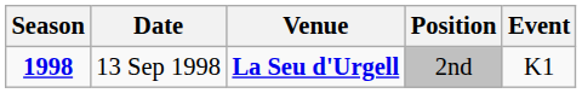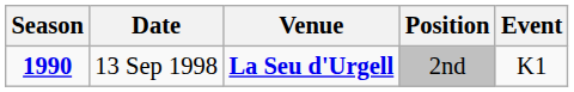13 Sep 1998 | Season: 1998 -> 1990
